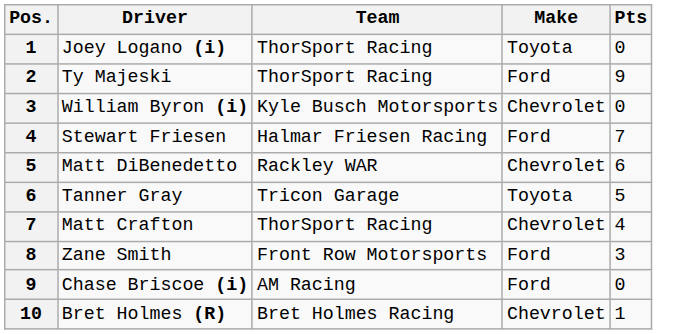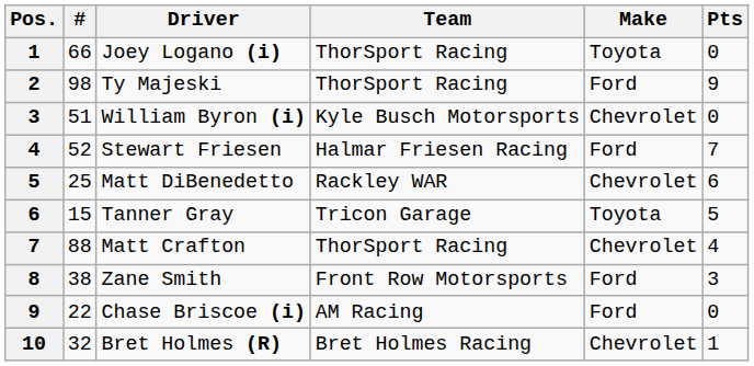+ column: # | 66 | 98 | 51 | 52 | 25 | 15 | 88 | 38 | 22 | 32
